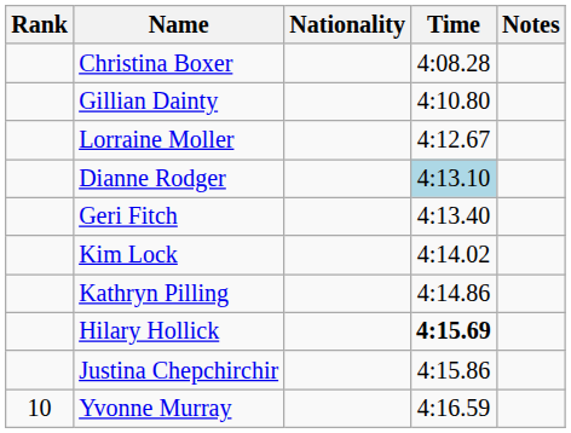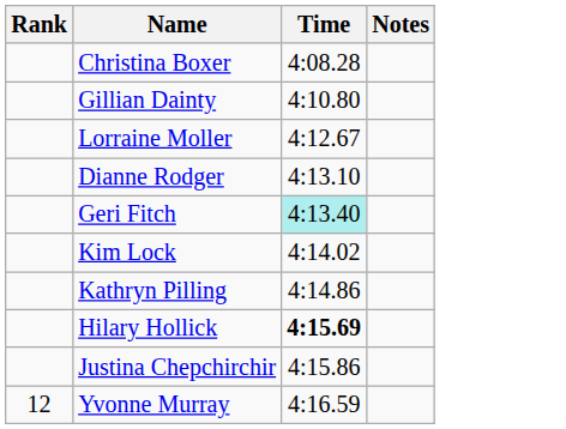- column: Nationality
Dianne Rodger | Time: lightblue background -> no background
Geri Fitch | Time: no background -> paleturquoise background
Yvonne Murray | Rank: 10 -> 12
